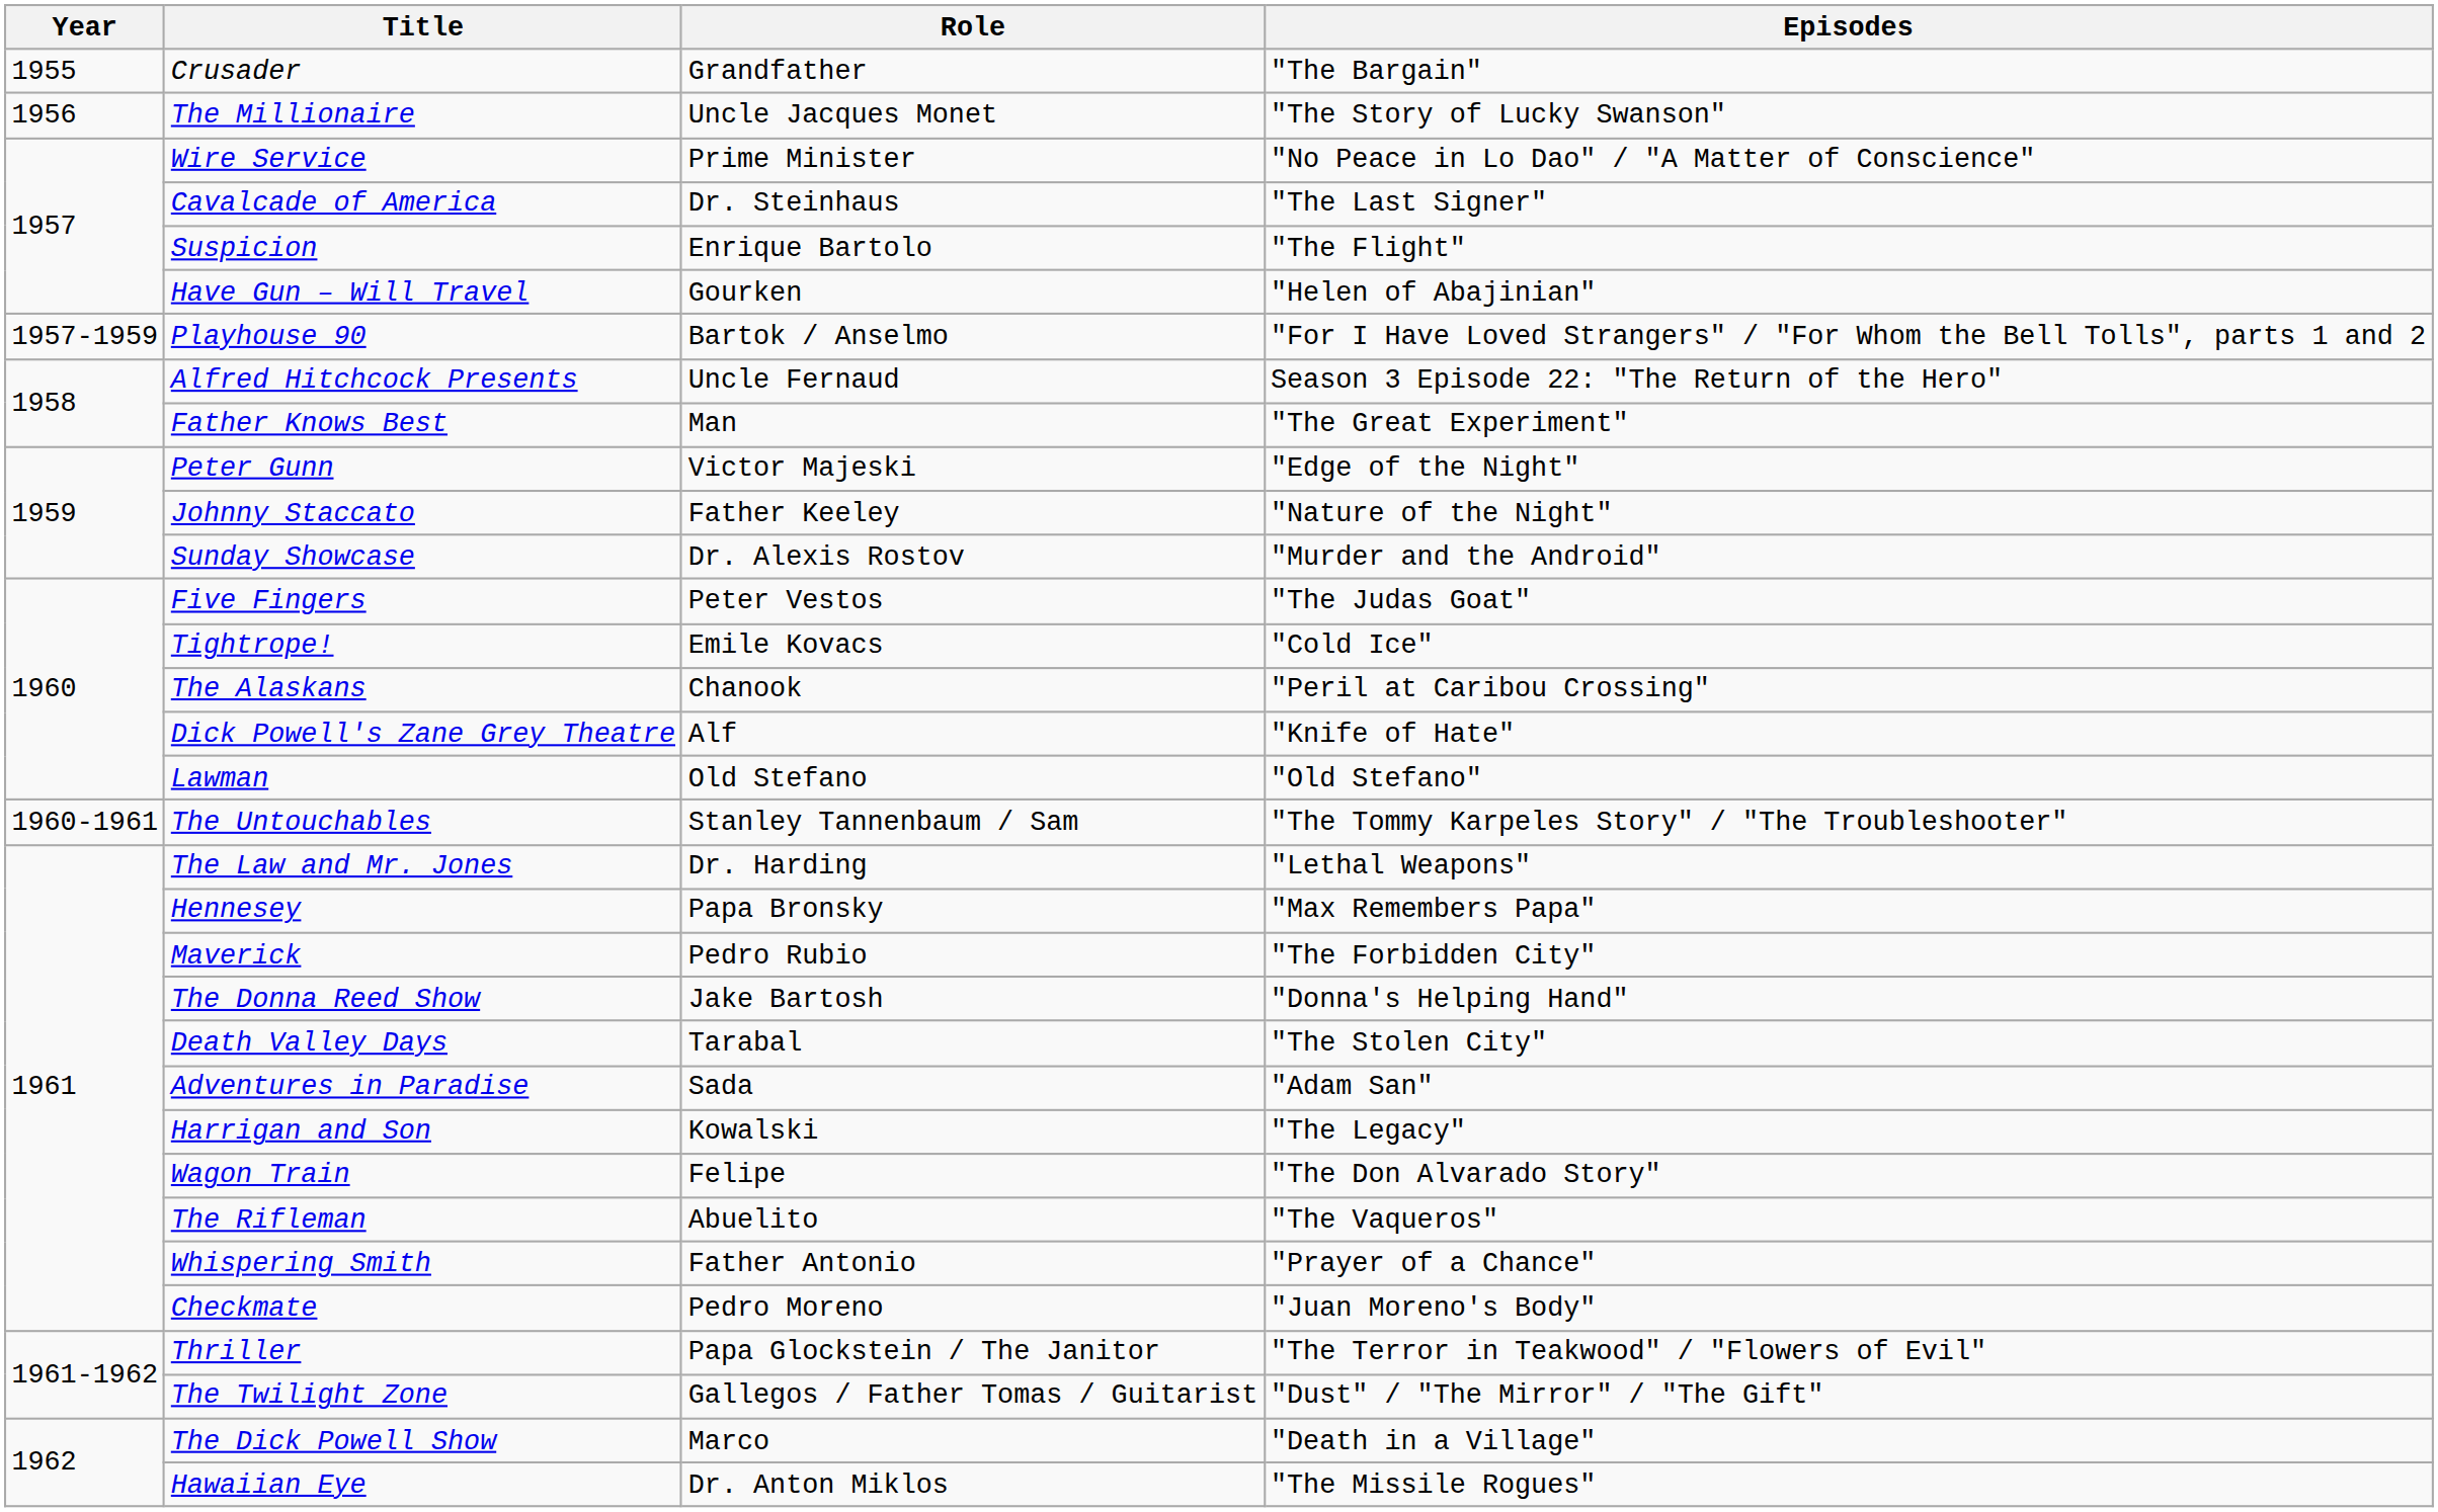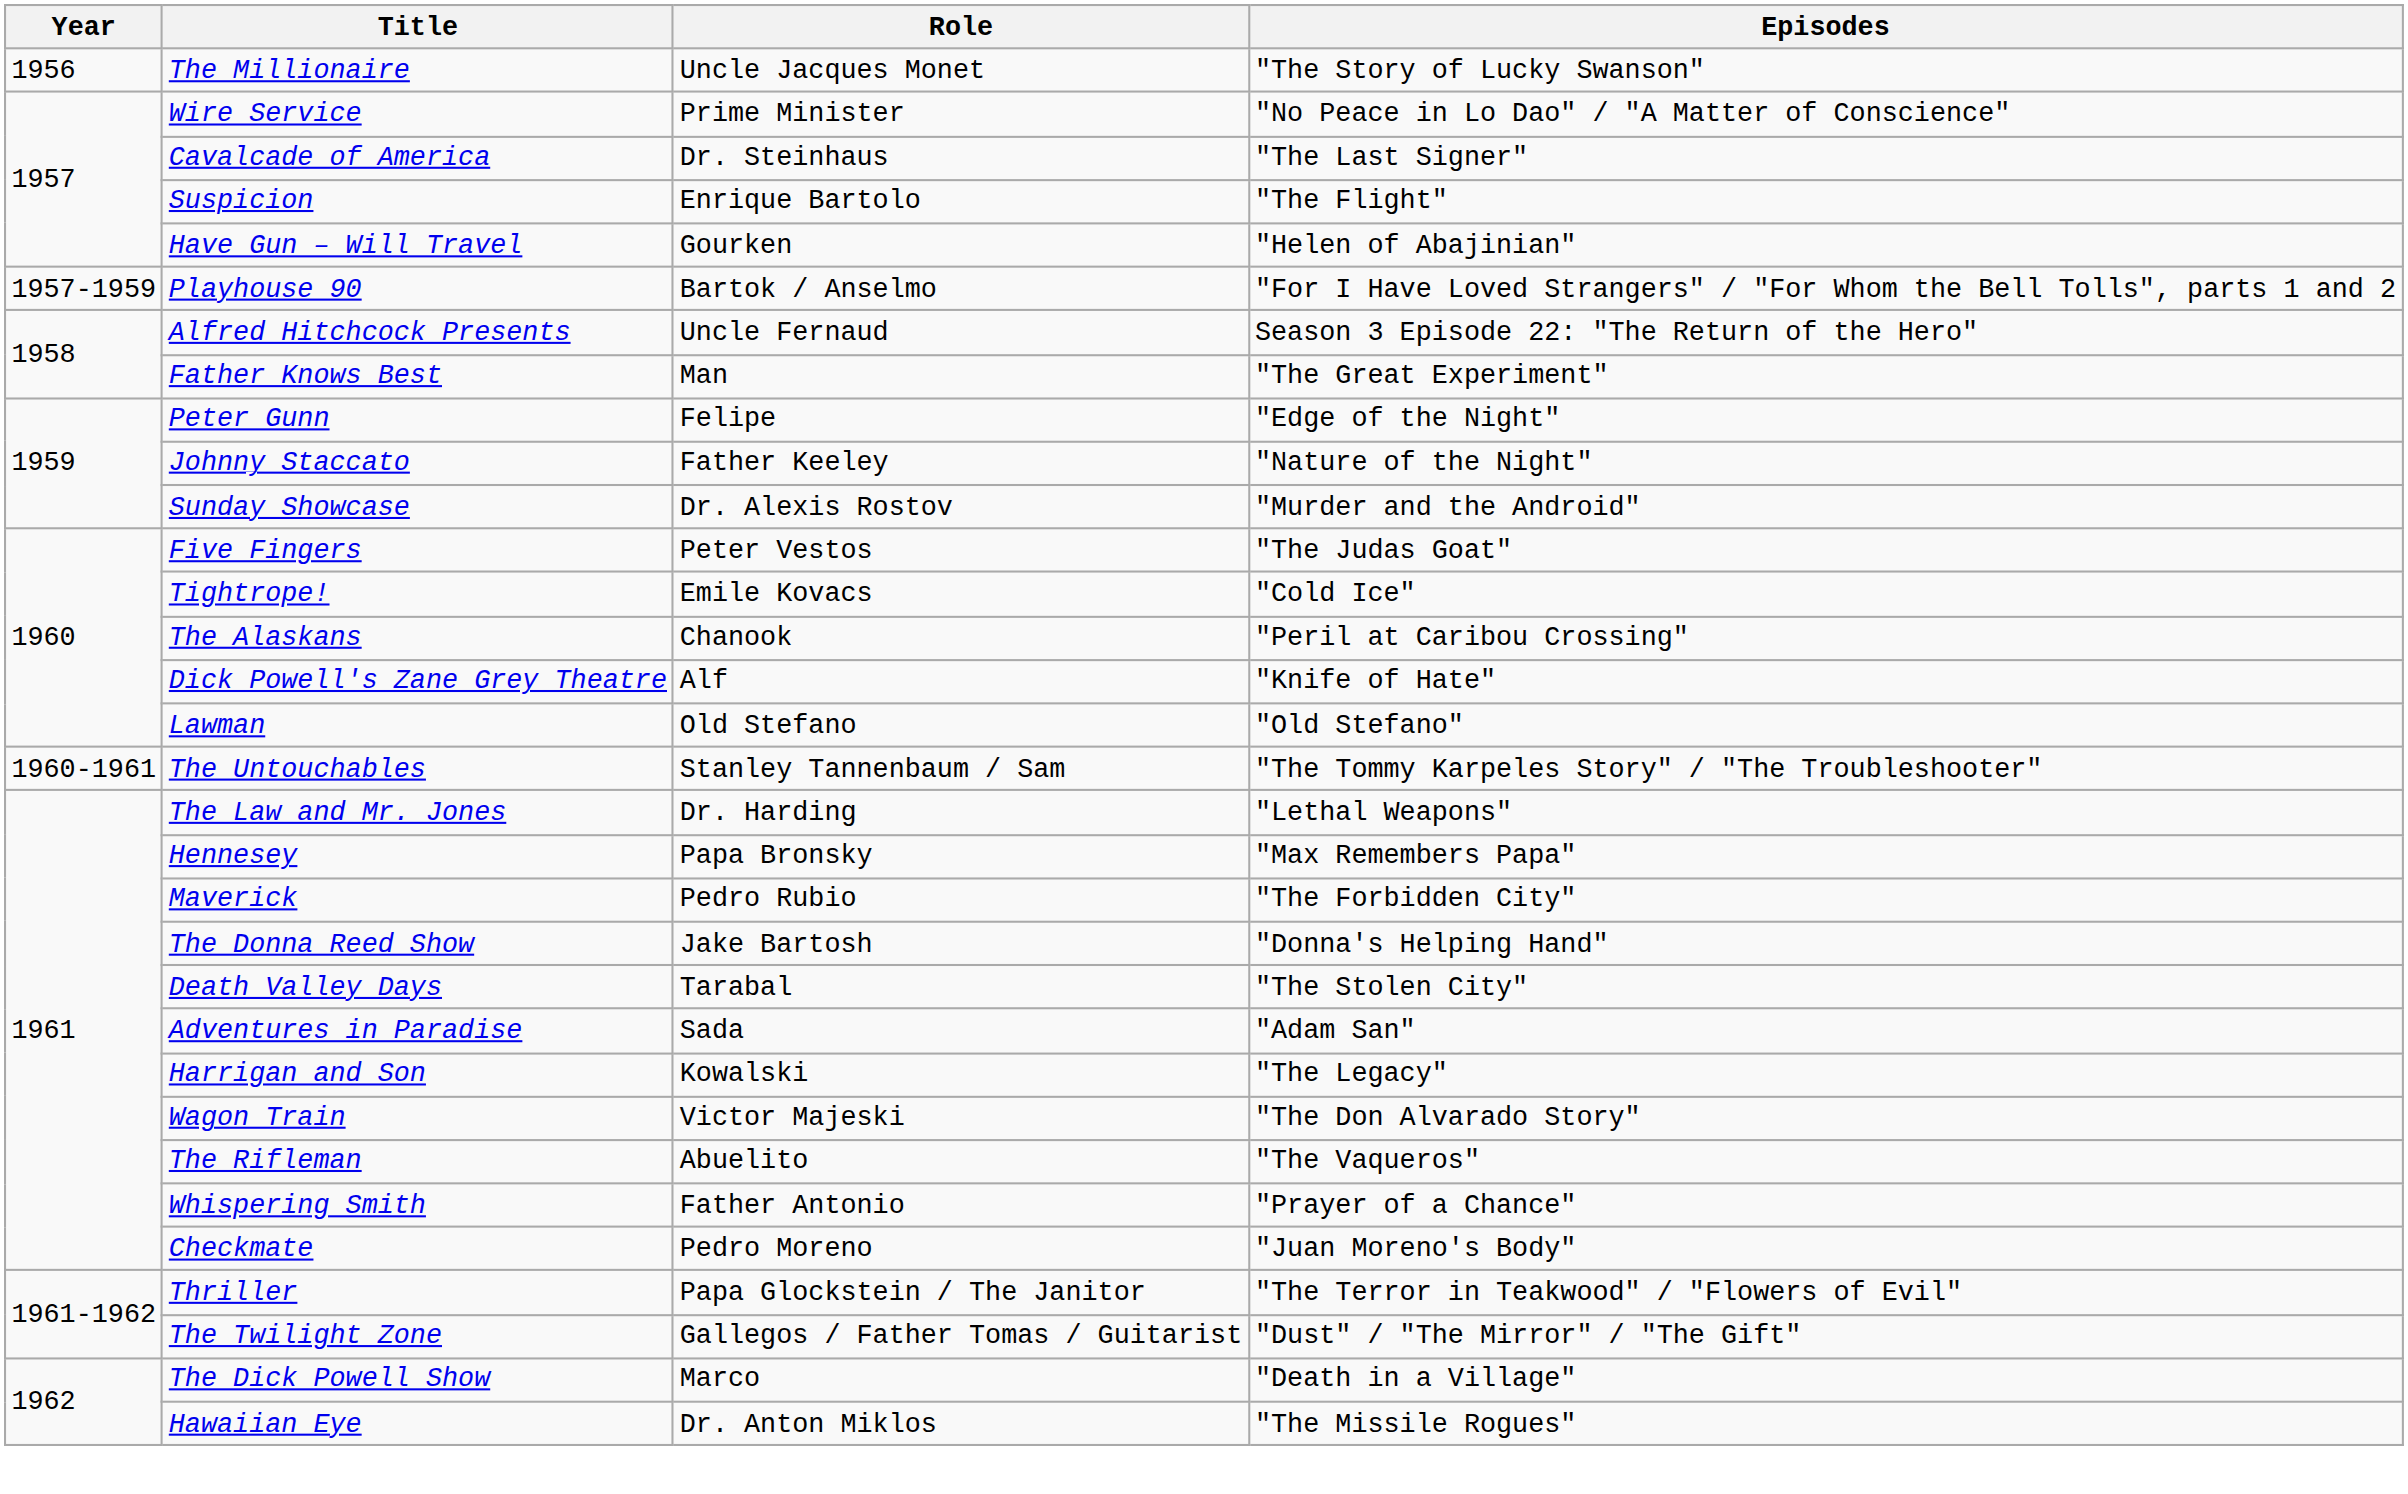- row: 1955 | Crusader | Grandfather | "The Bargain"
Peter Gunn | Role: Victor Majeski -> Felipe
Wagon Train | Role: Felipe -> Victor Majeski
